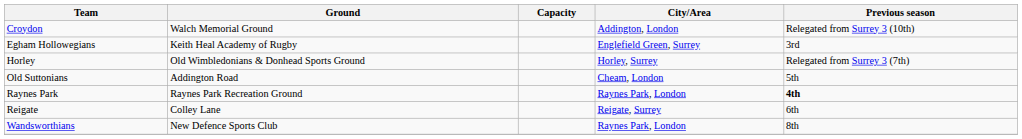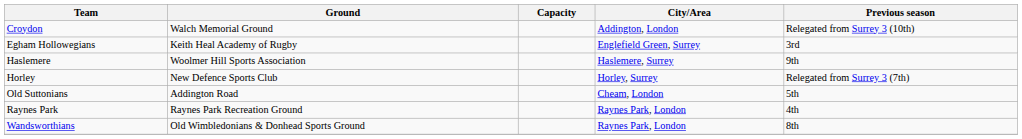+ row: Haslemere | Woolmer Hill Sports Association | Haslemere, Surrey | 9th
Horley | Ground: Old Wimbledonians & Donhead Sports Ground -> New Defence Sports Club
Raynes Park | Previous season: bold -> normal
- row: Reigate | Colley Lane | Reigate, Surrey | 6th
Wandsworthians | Ground: New Defence Sports Club -> Old Wimbledonians & Donhead Sports Ground
